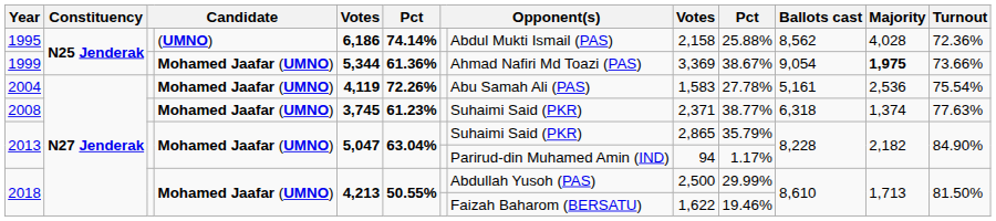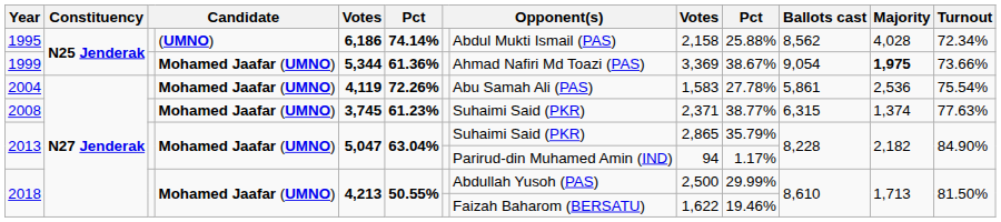1995 | Turnout: 72.36% -> 72.34%
2004 | Ballots cast: 5,161 -> 5,861
2008 | Ballots cast: 6,318 -> 6,315
